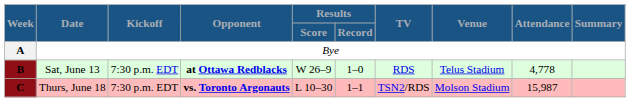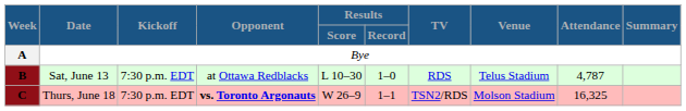B | Opponent: bold -> normal
B | Results / Score: W 26–9 -> L 10–30
B | Attendance: 4,778 -> 4,787
C | Results / Score: L 10–30 -> W 26–9
C | Attendance: 15,987 -> 16,325
